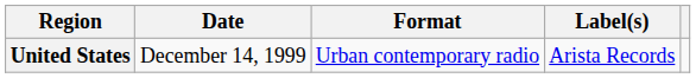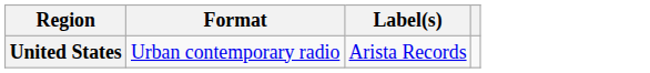- column: Date | December 14, 1999
